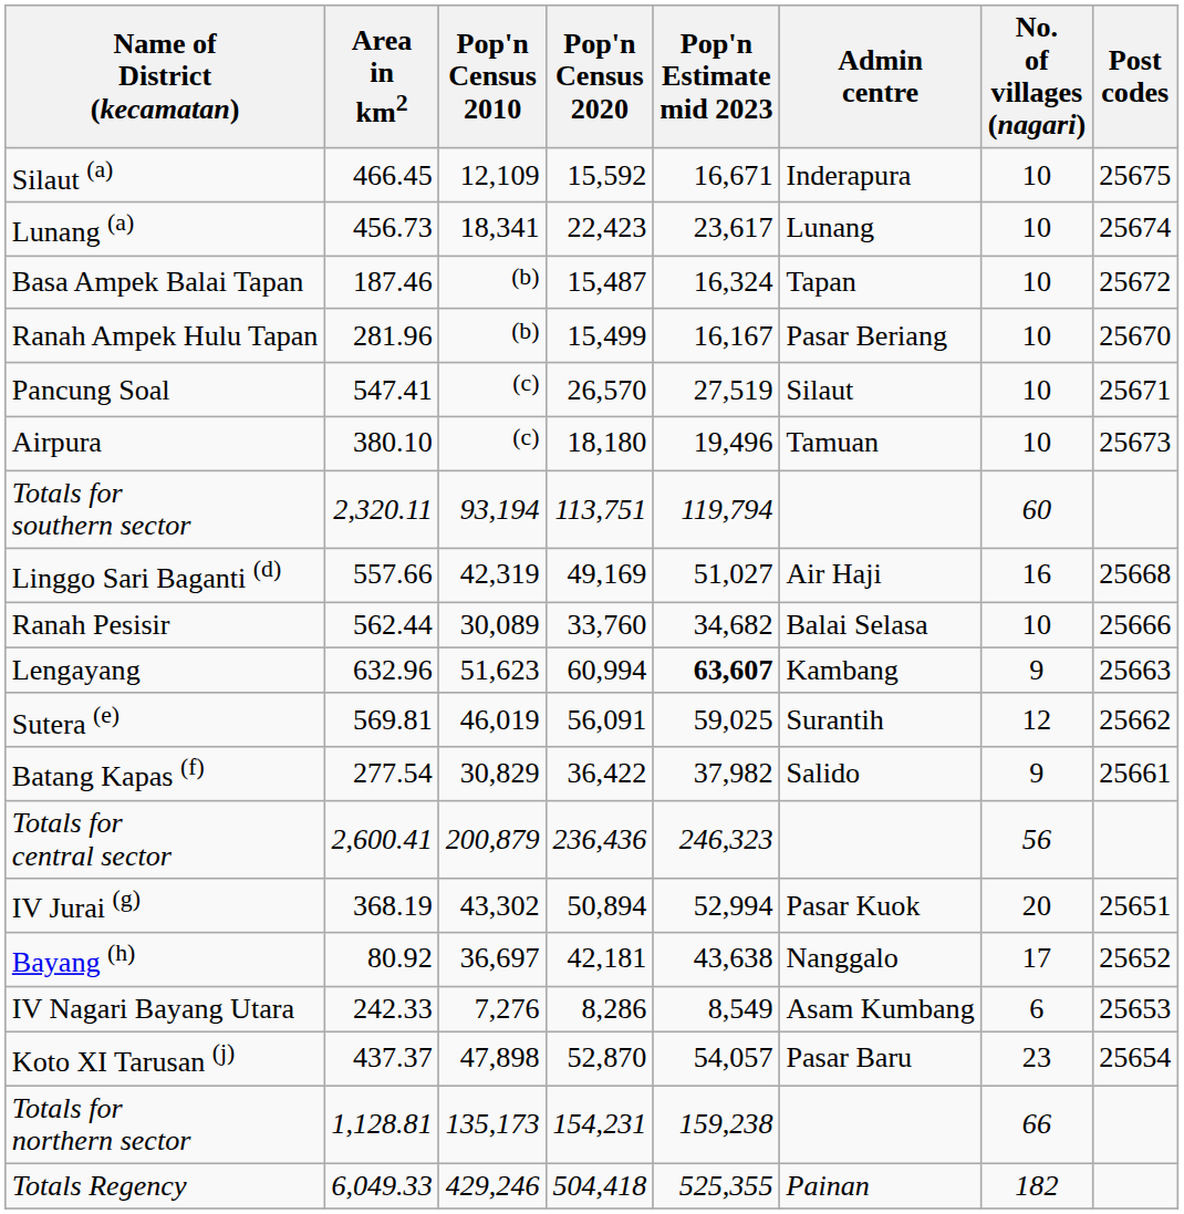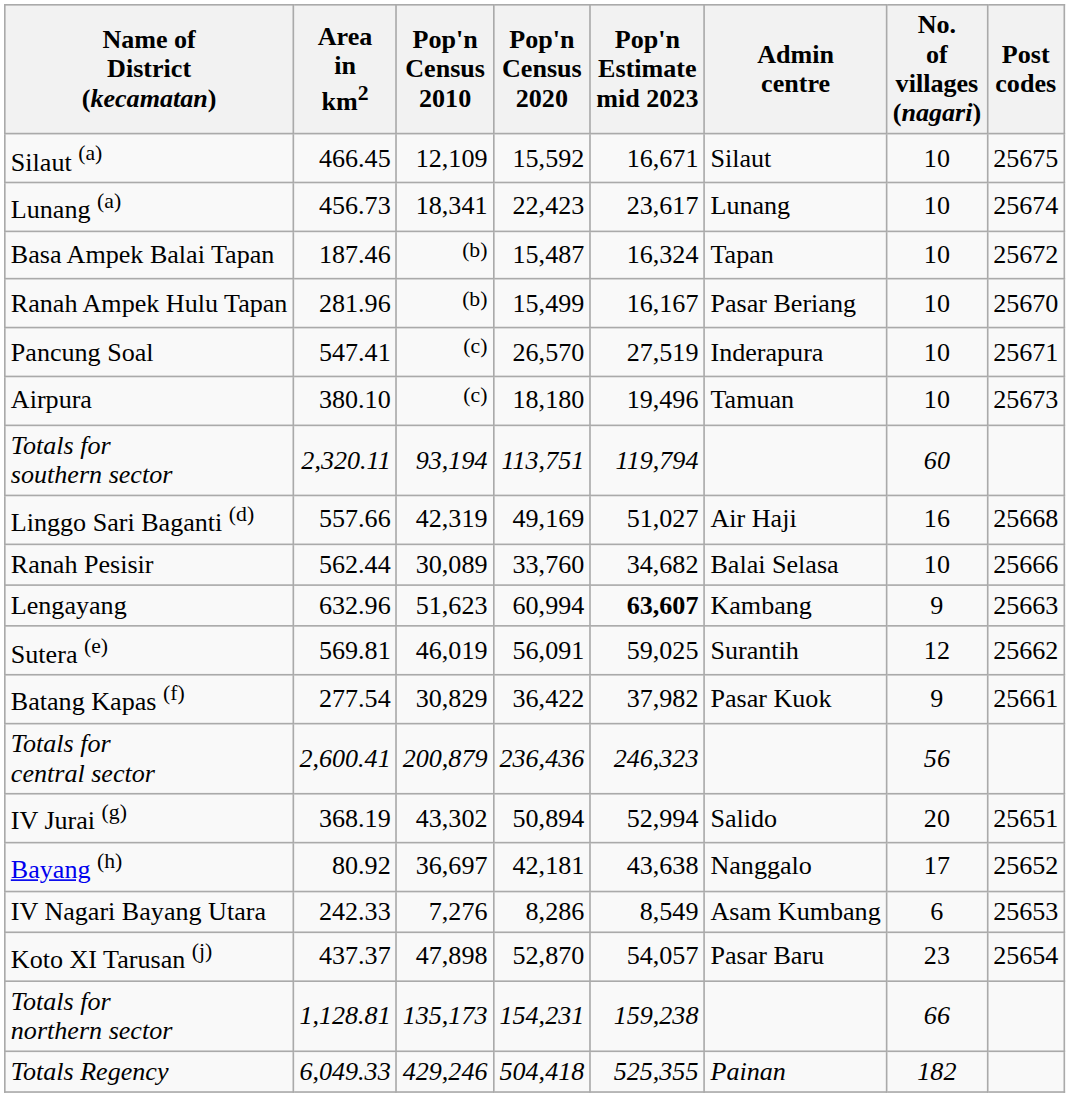Silaut (a) | Admin centre: Inderapura -> Silaut
Pancung Soal | Admin centre: Silaut -> Inderapura
Batang Kapas (f) | Admin centre: Salido -> Pasar Kuok
IV Jurai (g) | Admin centre: Pasar Kuok -> Salido
